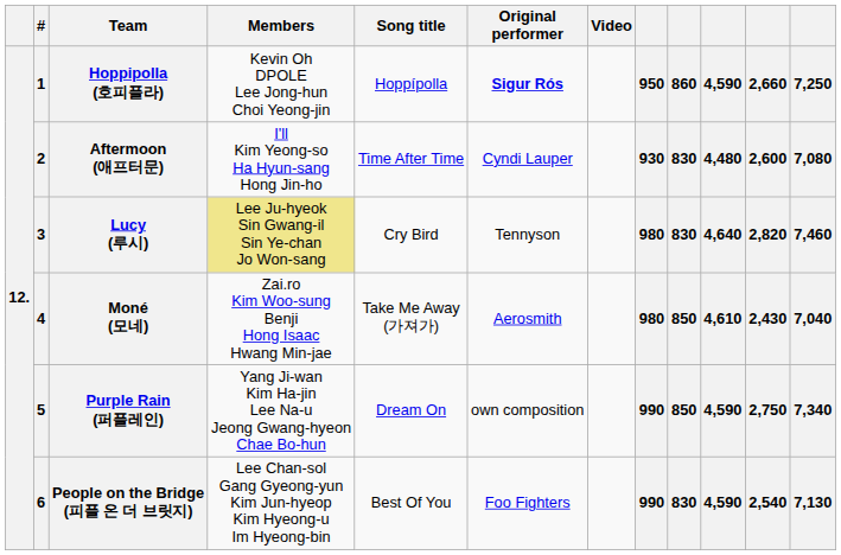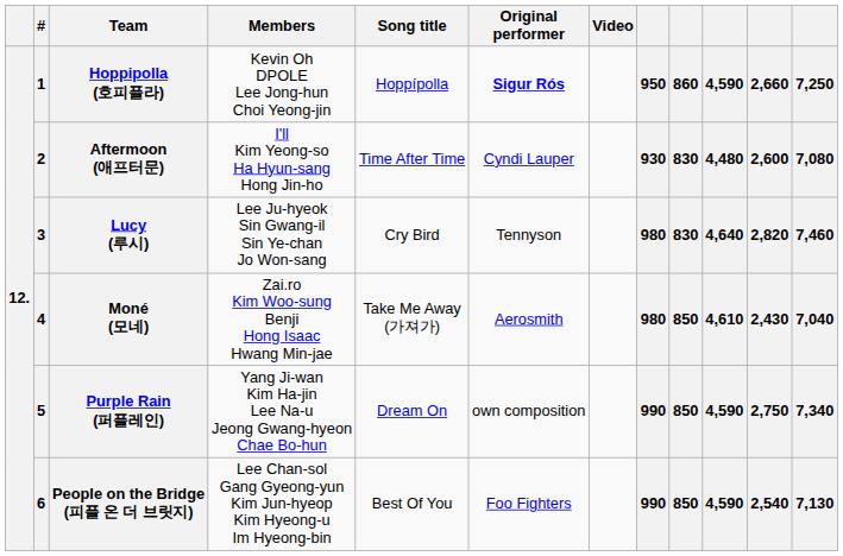Lucy (루시) | Members: khaki background -> no background
People on the Bridge (피플 온 더 브릿지) | column 9: 830 -> 850
